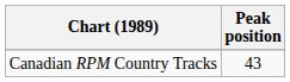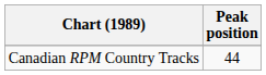Canadian RPM Country Tracks | Peak position: 43 -> 44
